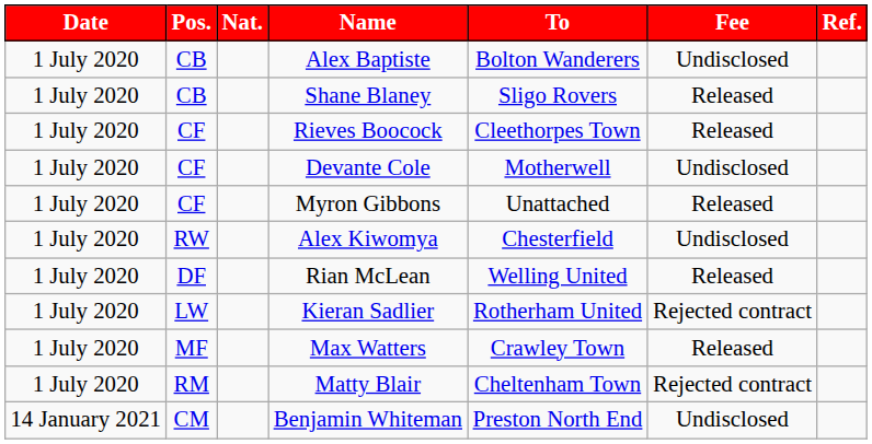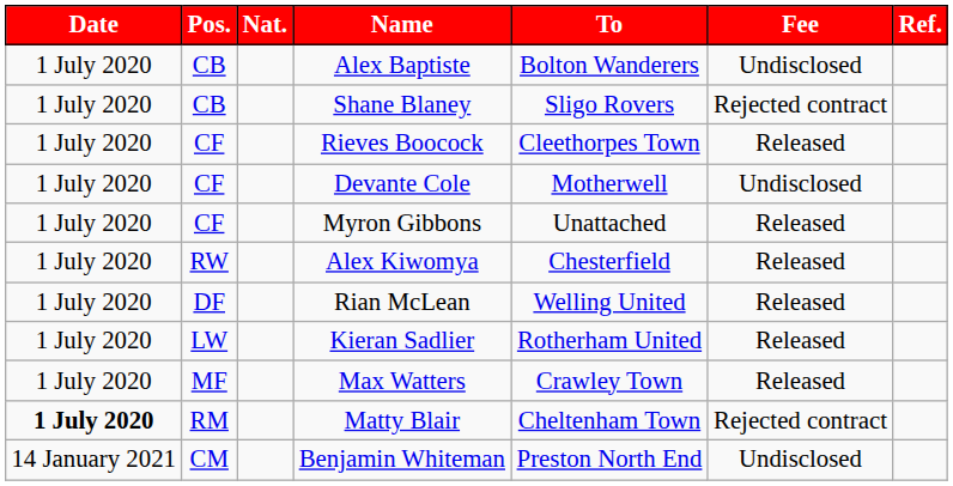Shane Blaney | Fee: Released -> Rejected contract
Alex Kiwomya | Fee: Undisclosed -> Released
Kieran Sadlier | Fee: Rejected contract -> Released
Matty Blair | Date: normal -> bold
